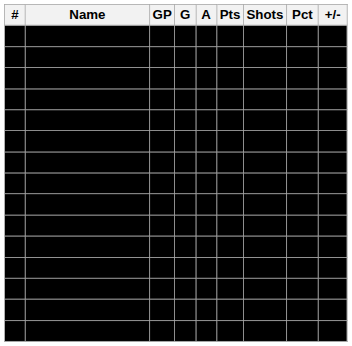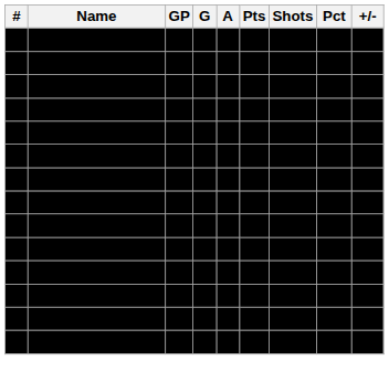- row: 89 | Abygail Laking | 24 | 15 | 10 | 25 | 83 | .181 | +18
- row: 41 | Marilynn Hay | 22 | 5 | 9 | 14 | 104 | .048 | +18
Laura Grant | GP: bold -> normal
Laura Grant | +/-: +16 -> +14
+ row: 17 | Sidney Ritchie | 23 | 4 | 4 | 8 | 37 | .108 | +5
